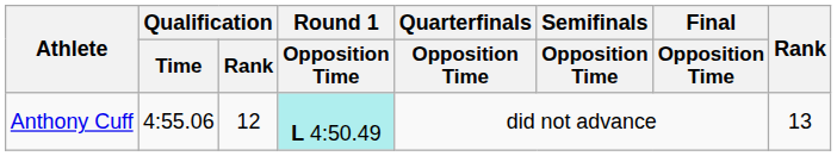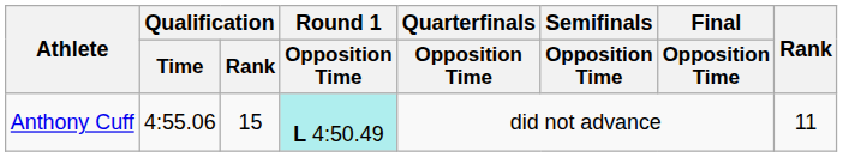Anthony Cuff | Qualification / Rank: 12 -> 15
Anthony Cuff | Rank: 13 -> 11
